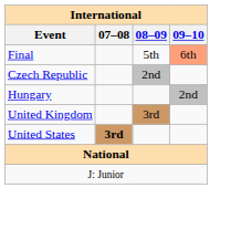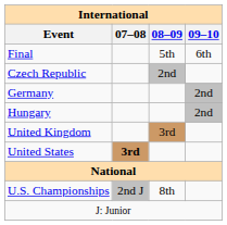Final | 09–10: lightsalmon background -> no background
+ row: Germany | 2nd
+ row: U.S. Championships | 2nd J | 8th
